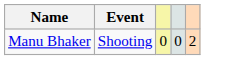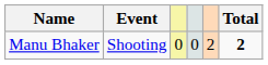+ column: Total | 2
